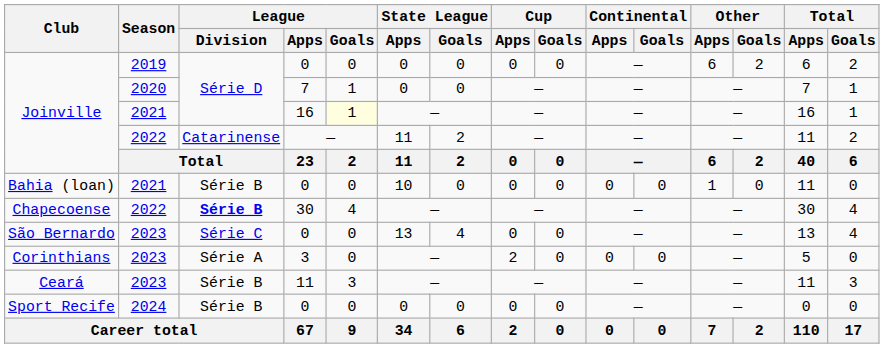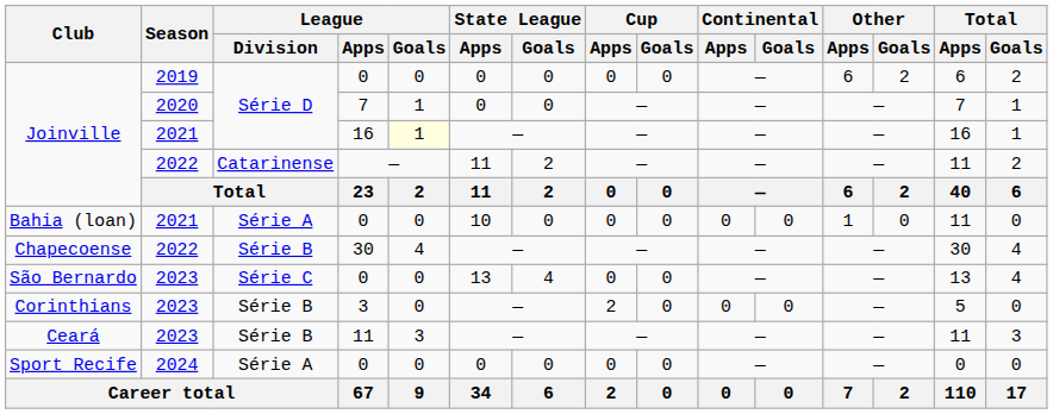Bahia (loan) | League / Division: Série B -> Série A
Chapecoense | League / Division: bold -> normal
Corinthians | League / Division: Série A -> Série B
Sport Recife | League / Division: Série B -> Série A
